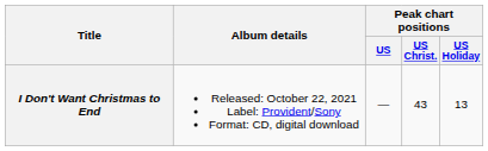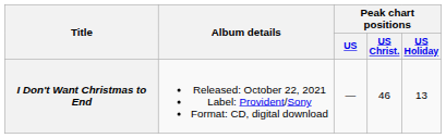I Don't Want Christmas to End | Peak chart positions / US Christ.: 43 -> 46
